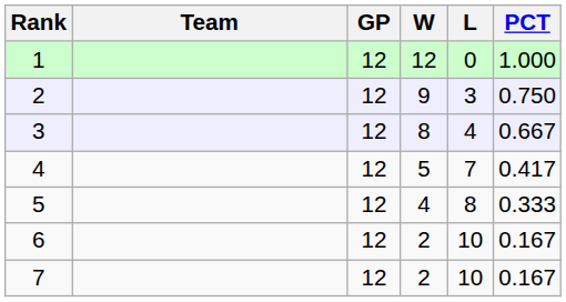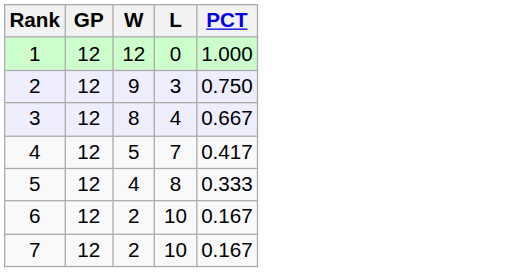- column: Team
